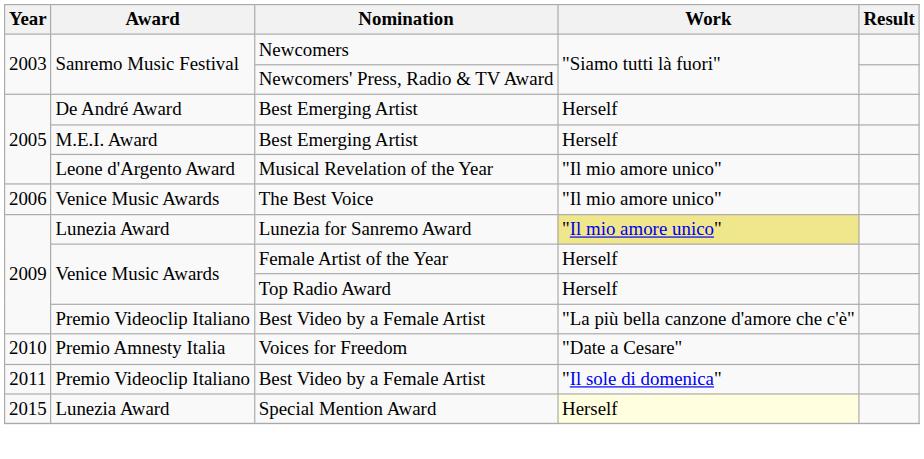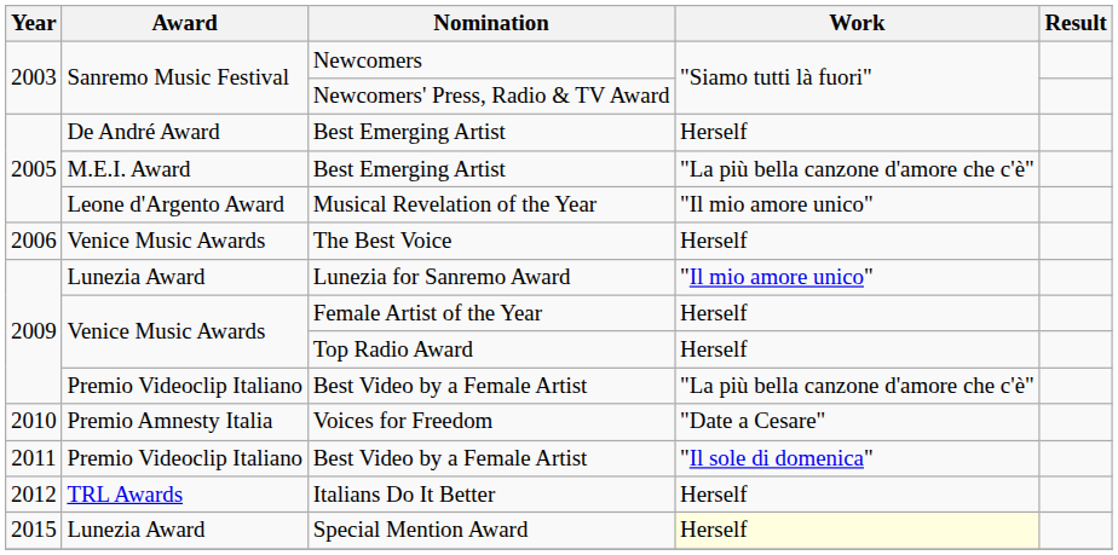M.E.I. Award / Best Emerging Artist | Work: Herself -> "La più bella canzone d'amore che c'è"
The Best Voice | Work: "Il mio amore unico" -> Herself
Lunezia for Sanremo Award | Work: khaki background -> no background
+ row: 2012 | TRL Awards | Italians Do It Better | Herself
